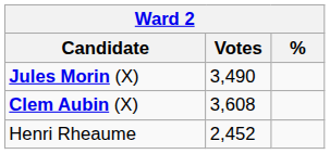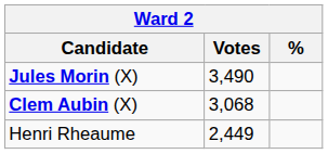Clem Aubin (X) | Votes: 3,608 -> 3,068
Henri Rheaume | Votes: 2,452 -> 2,449
